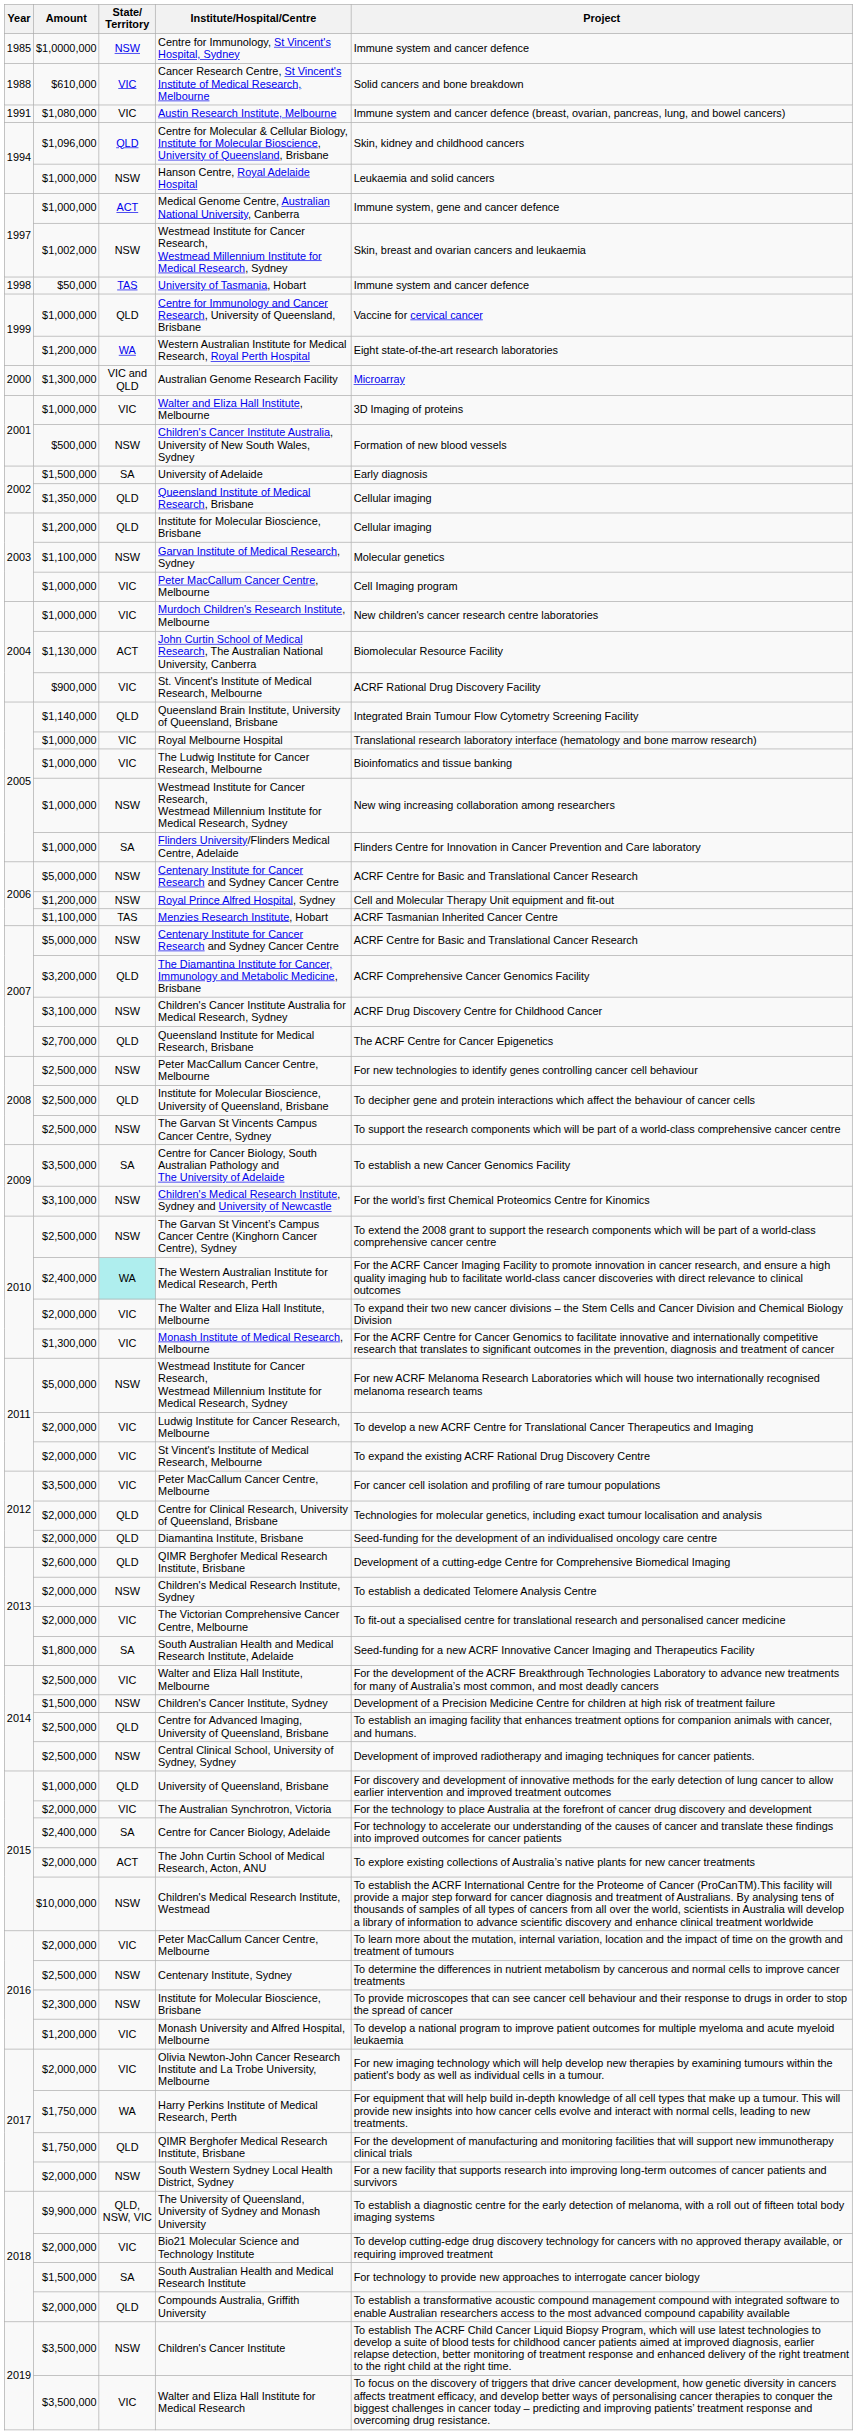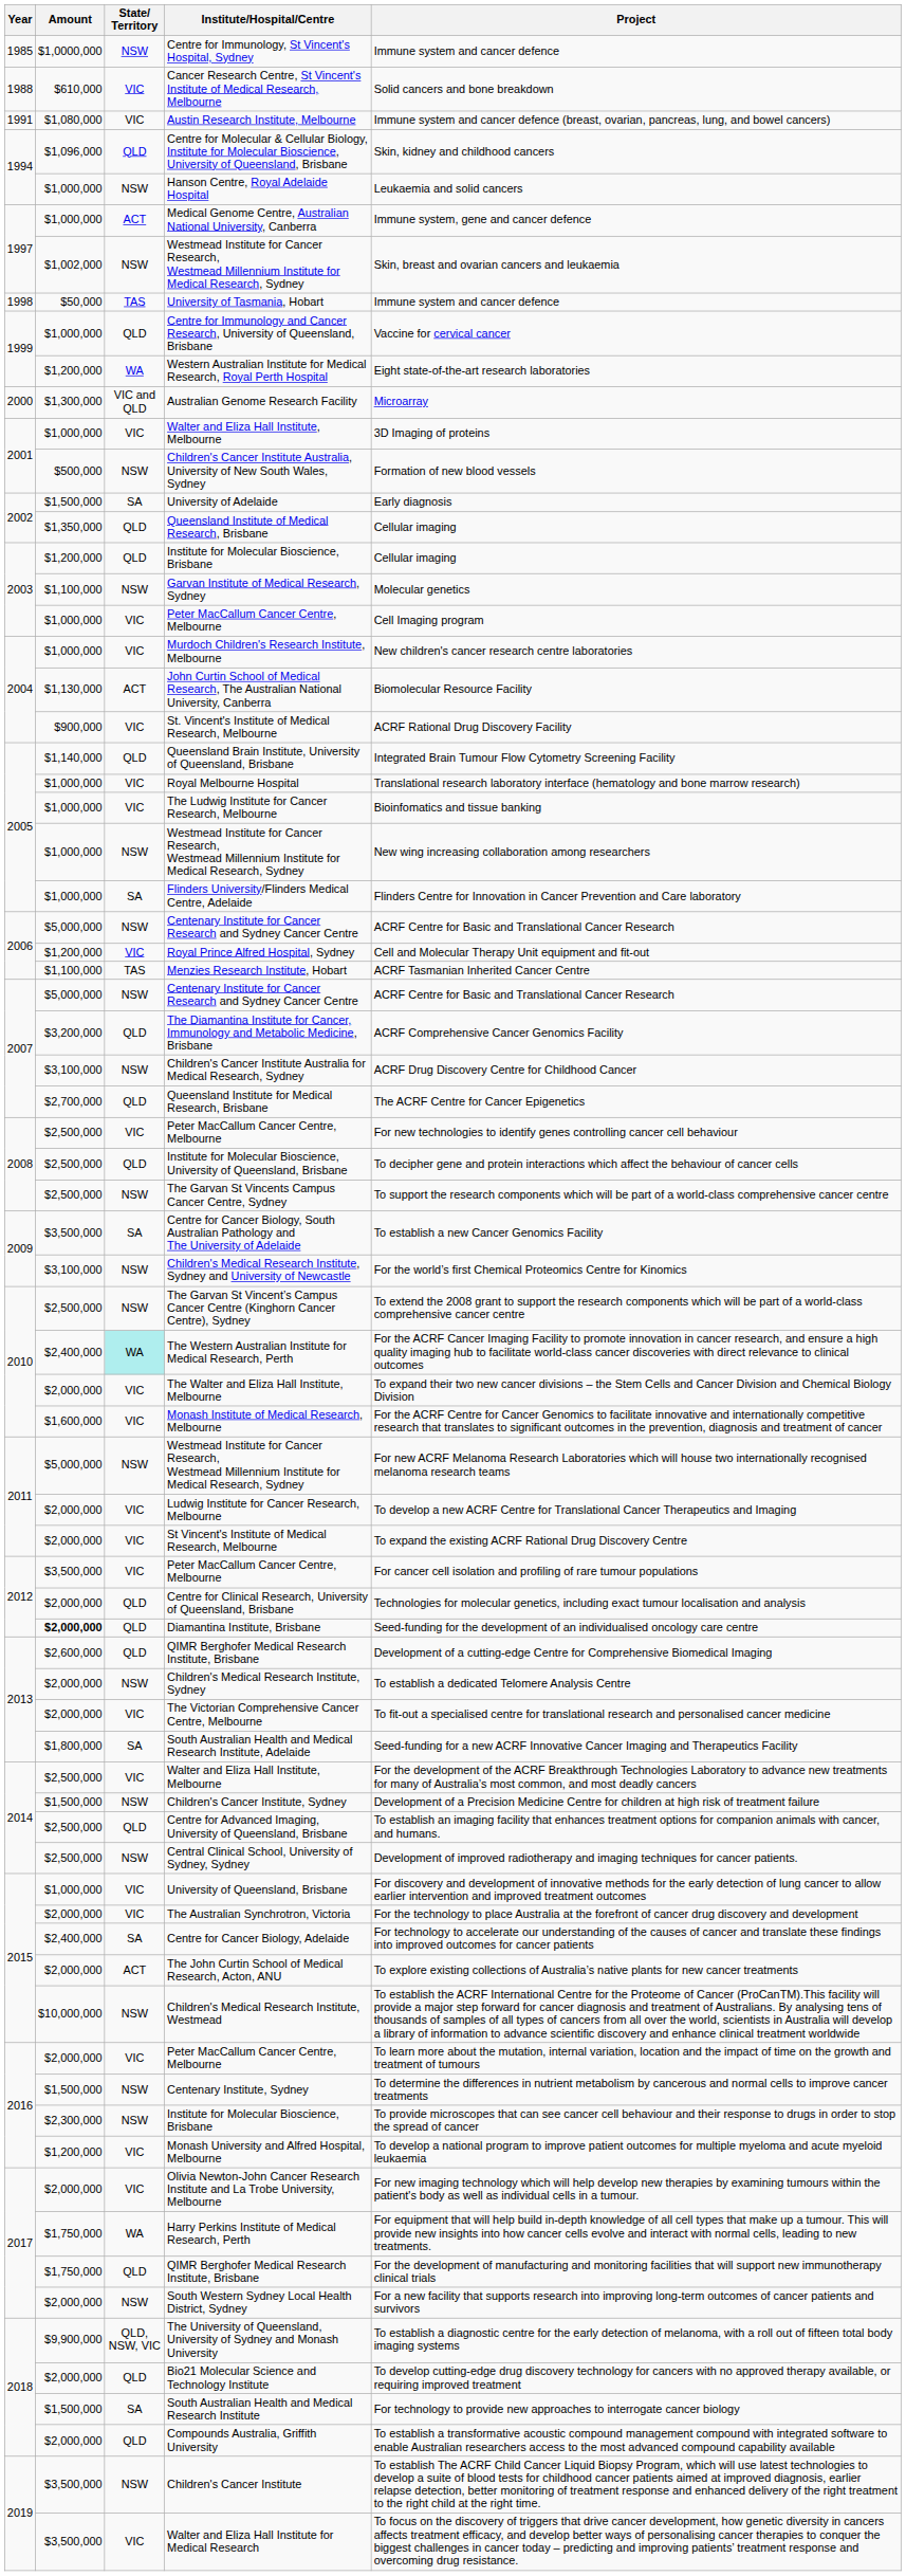Royal Prince Alfred Hospital, Sydney | State/ Territory: NSW -> VIC
2008 / Peter MacCallum Cancer Centre, Melbourne | State/ Territory: NSW -> VIC
Monash Institute of Medical Research, Melbourne | Amount: $1,300,000 -> $1,600,000
Diamantina Institute, Brisbane | Amount: normal -> bold
University of Queensland, Brisbane | State/ Territory: QLD -> VIC
Centenary Institute, Sydney | Amount: $2,500,000 -> $1,500,000
Bio21 Molecular Science and Technology Institute | State/ Territory: VIC -> QLD
